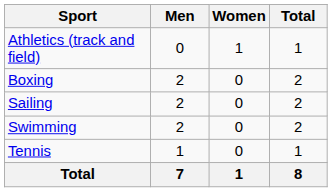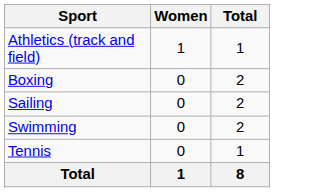- column: Men | 0 | 2 | 2 | 2 | 1 | 7
